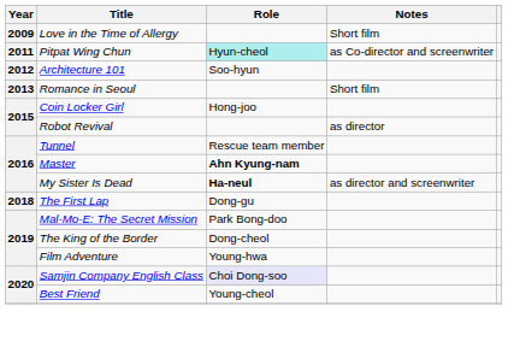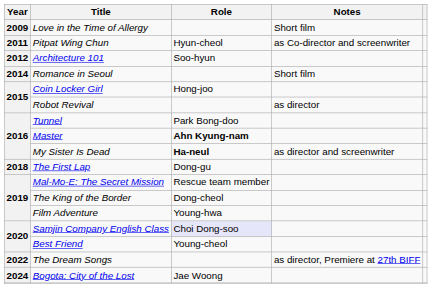Pitpat Wing Chun | Role: paleturquoise background -> no background
Romance in Seoul | Year: 2013 -> 2014
Tunnel | Role: Rescue team member -> Park Bong-doo
Mal-Mo-E: The Secret Mission | Role: Park Bong-doo -> Rescue team member
+ row: 2022 | The Dream Songs | as director, Premiere at 27th BIFF
+ row: 2024 | Bogota: City of the Lost | Jae Woong
